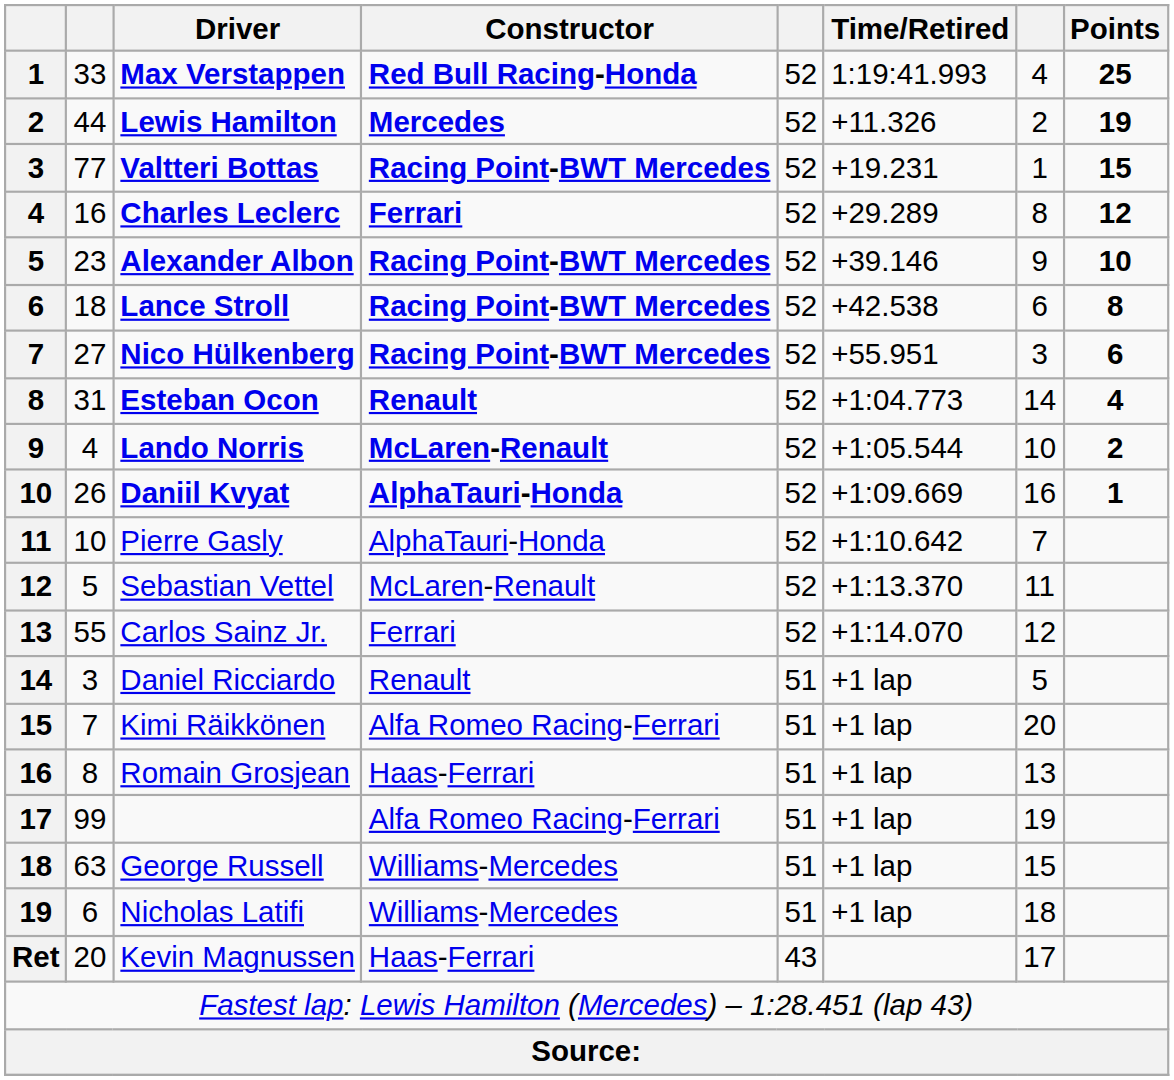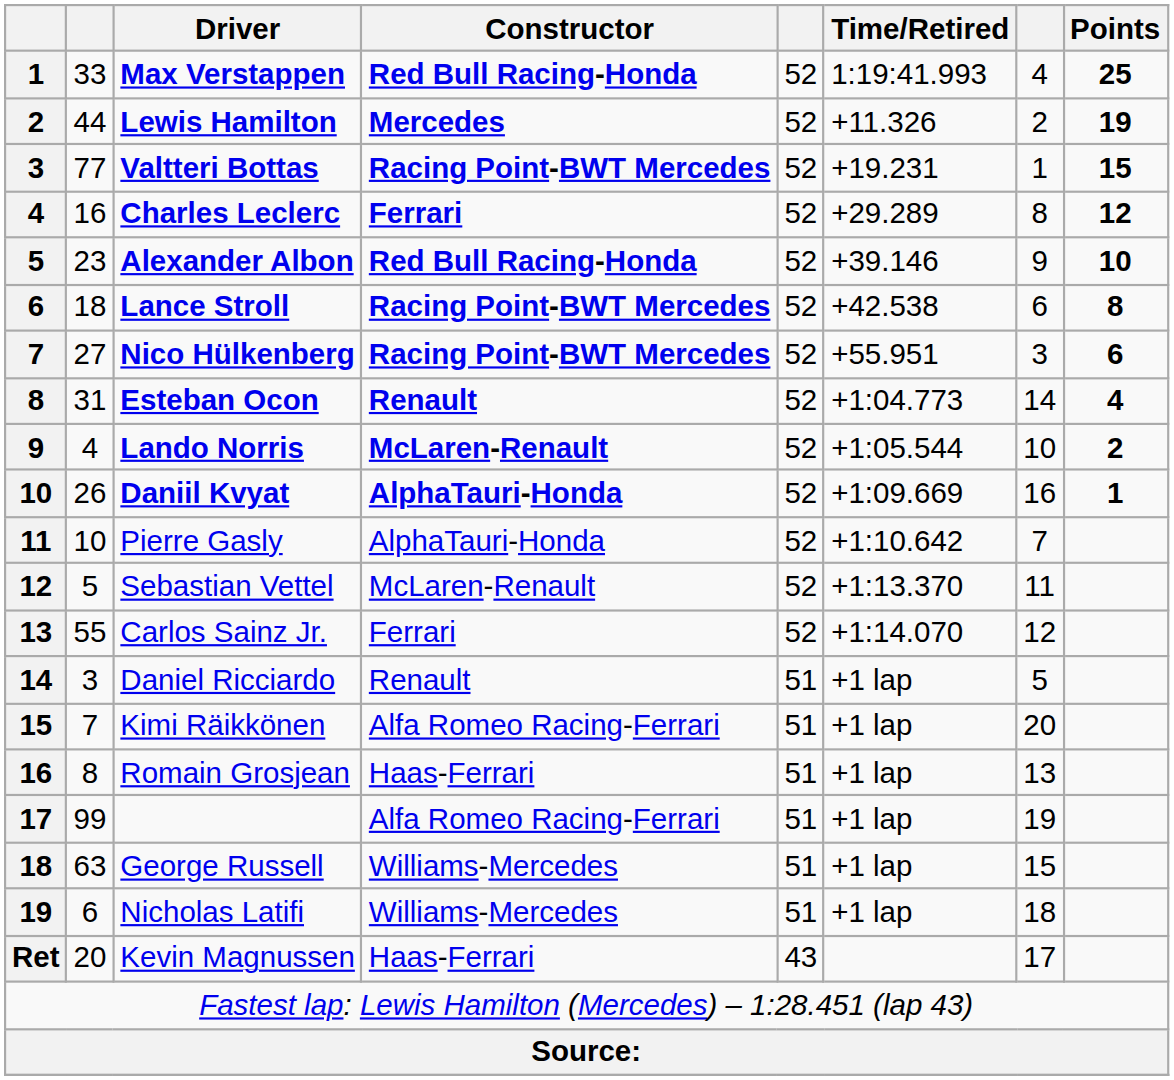Alexander Albon | Constructor: Racing Point-BWT Mercedes -> Red Bull Racing-Honda
